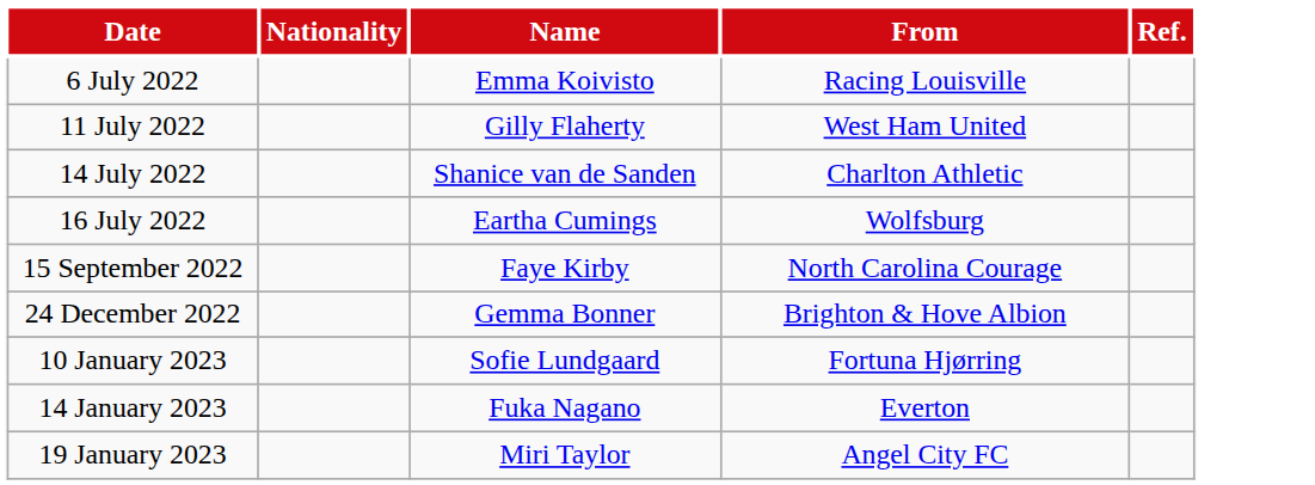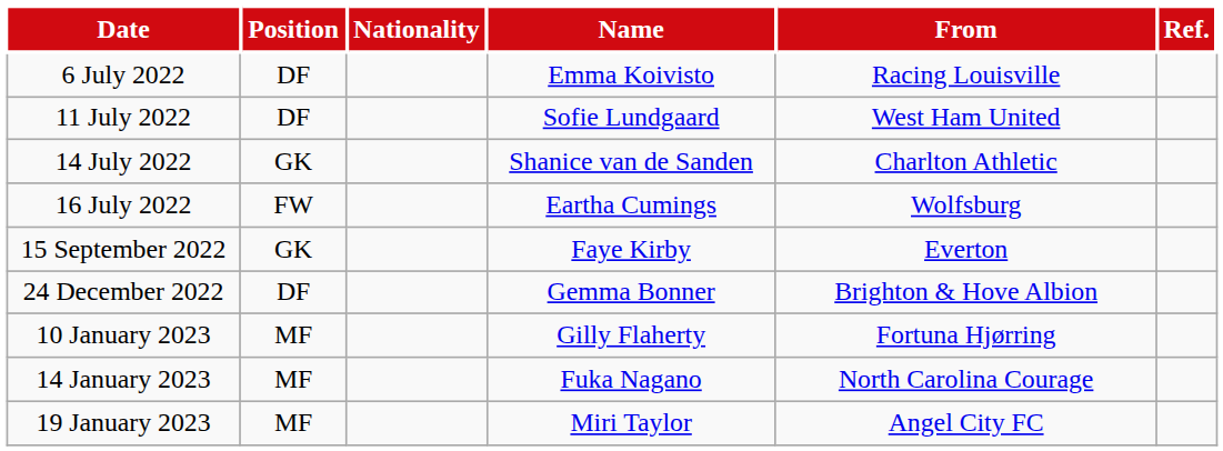+ column: Position | DF | DF | GK | FW | GK | DF | MF | MF | MF
11 July 2022 | Name: Gilly Flaherty -> Sofie Lundgaard
15 September 2022 | From: North Carolina Courage -> Everton
10 January 2023 | Name: Sofie Lundgaard -> Gilly Flaherty
14 January 2023 | From: Everton -> North Carolina Courage
